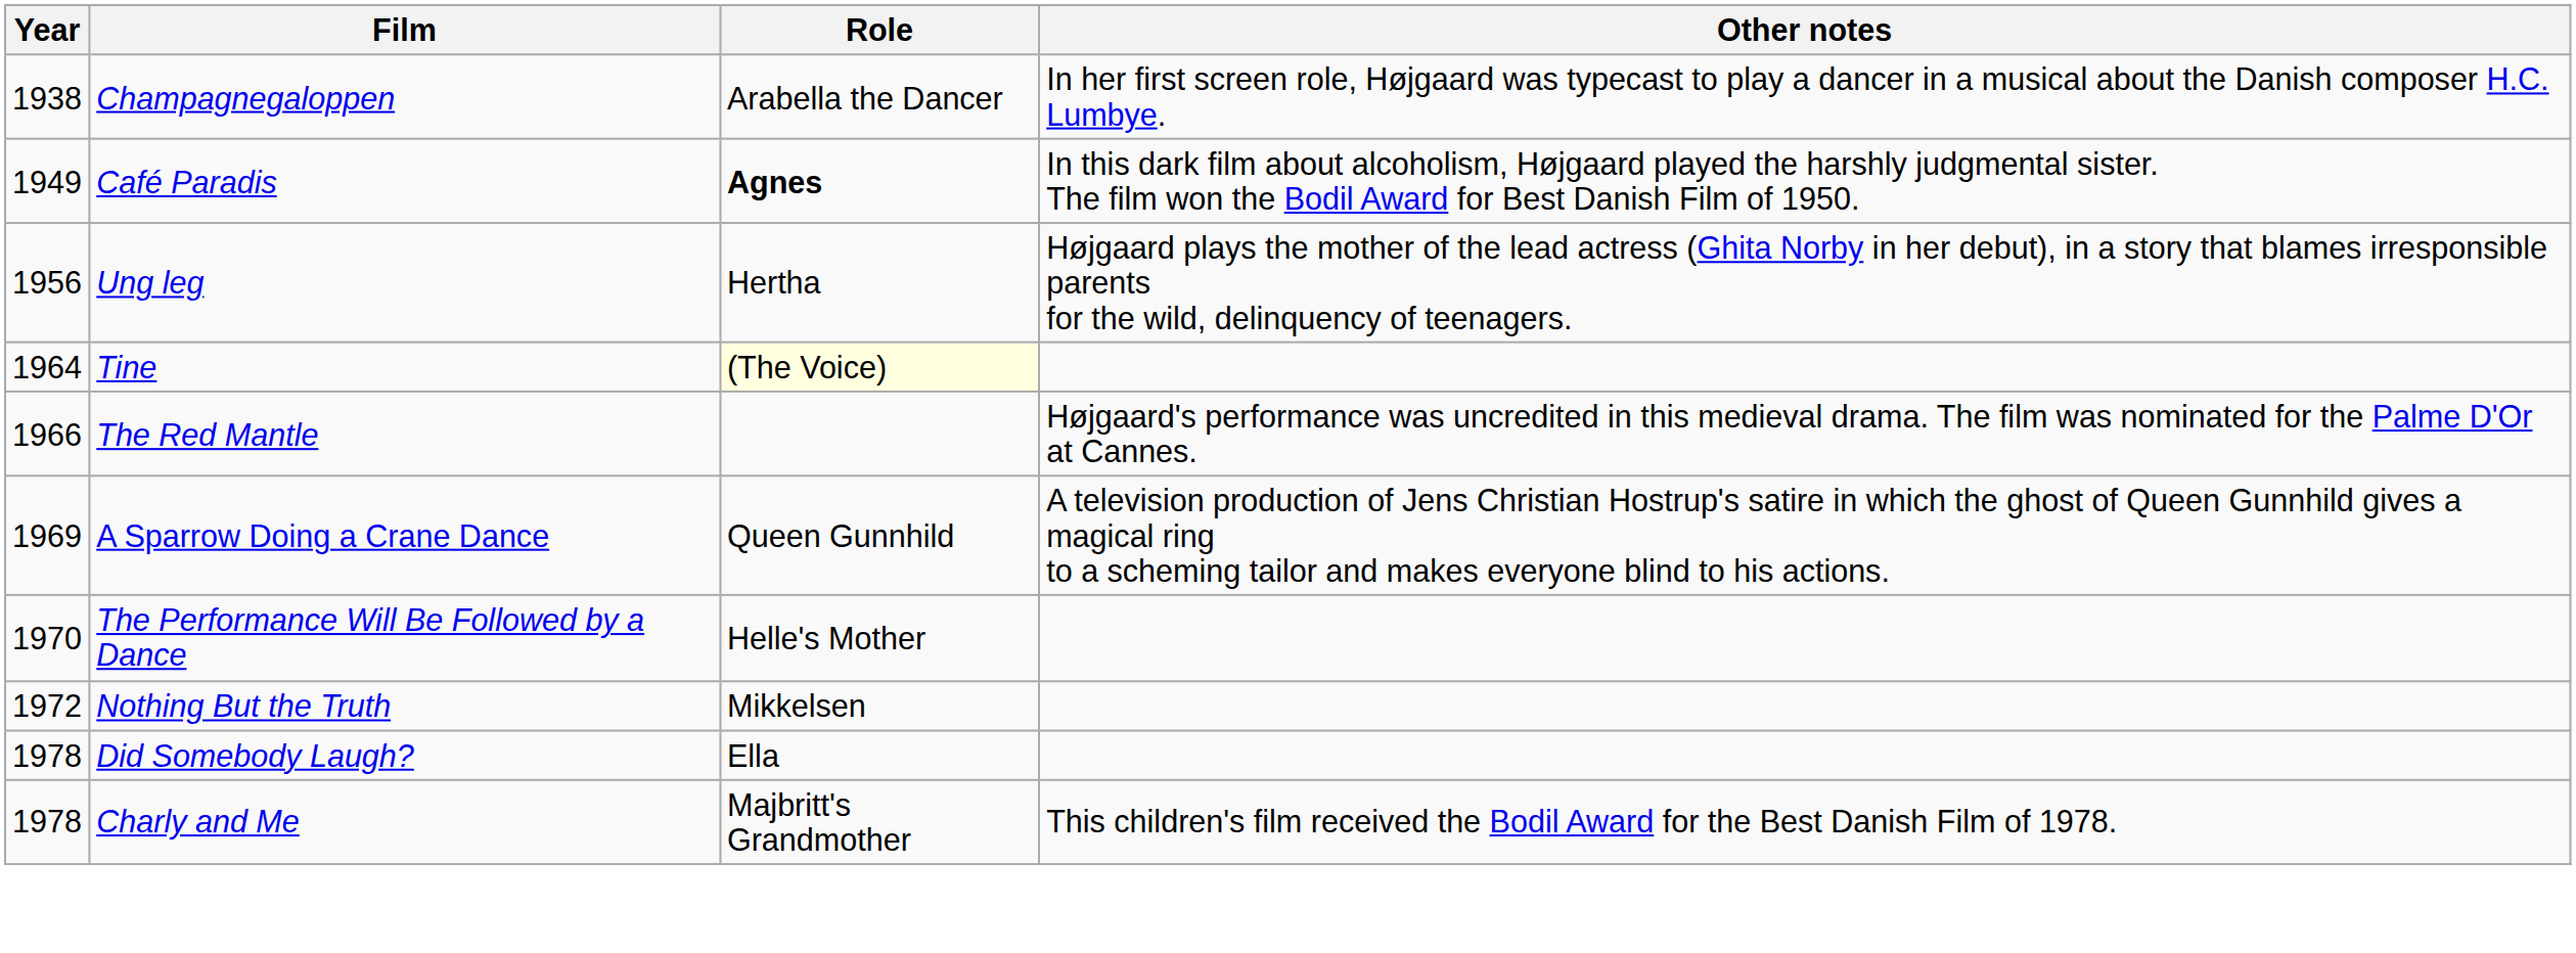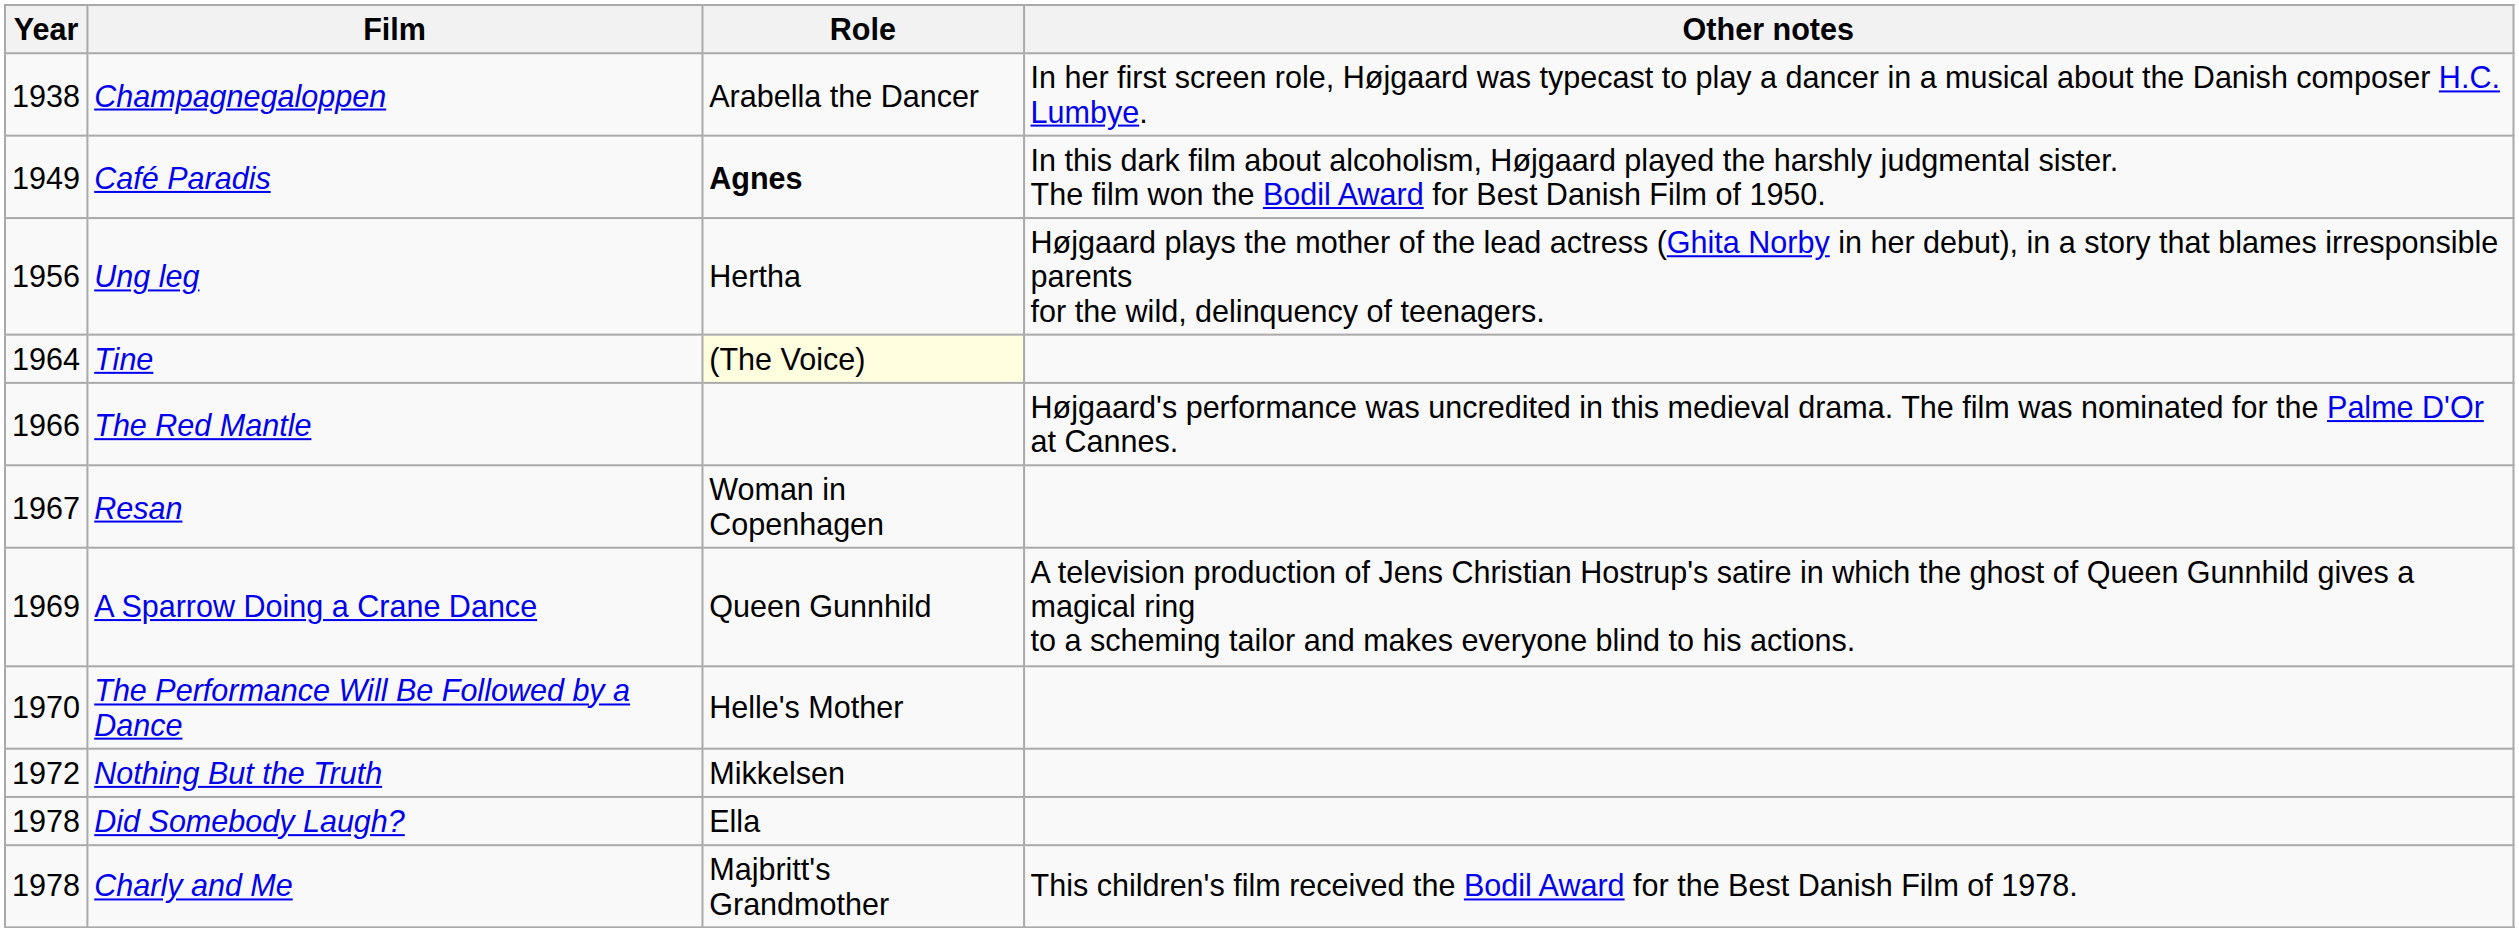+ row: 1967 | Resan | Woman in Copenhagen
